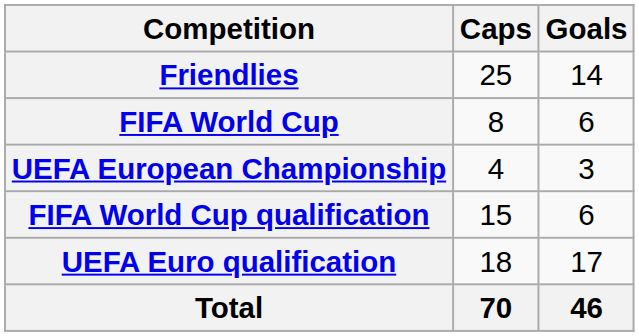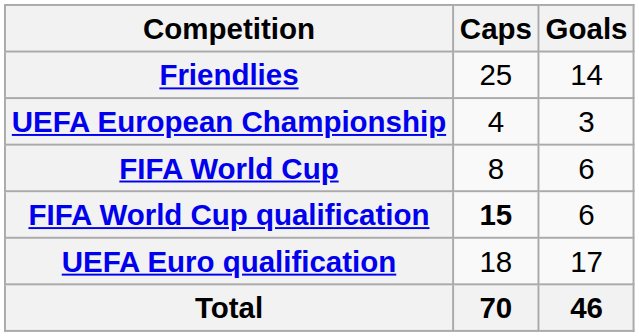rows swapped: FIFA World Cup <-> UEFA European Championship
FIFA World Cup qualification | Caps: normal -> bold
